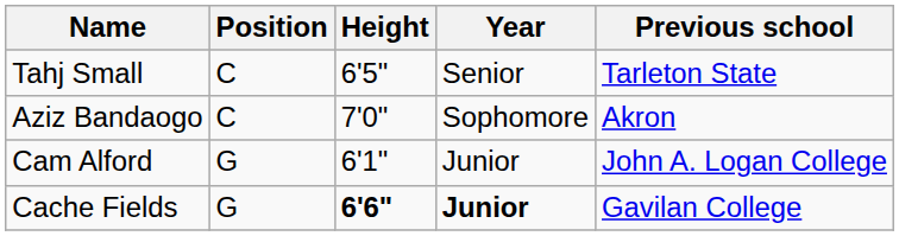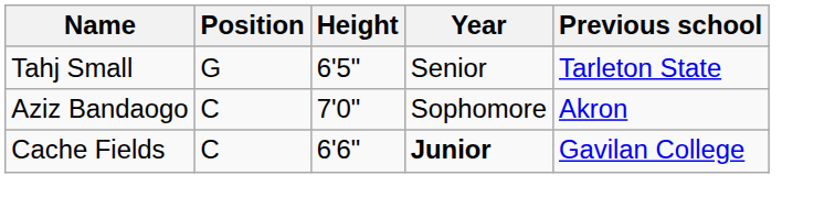Tahj Small | Position: C -> G
- row: Cam Alford | G | 6'1" | Junior | John A. Logan College
Cache Fields | Position: G -> C
Cache Fields | Height: bold -> normal
